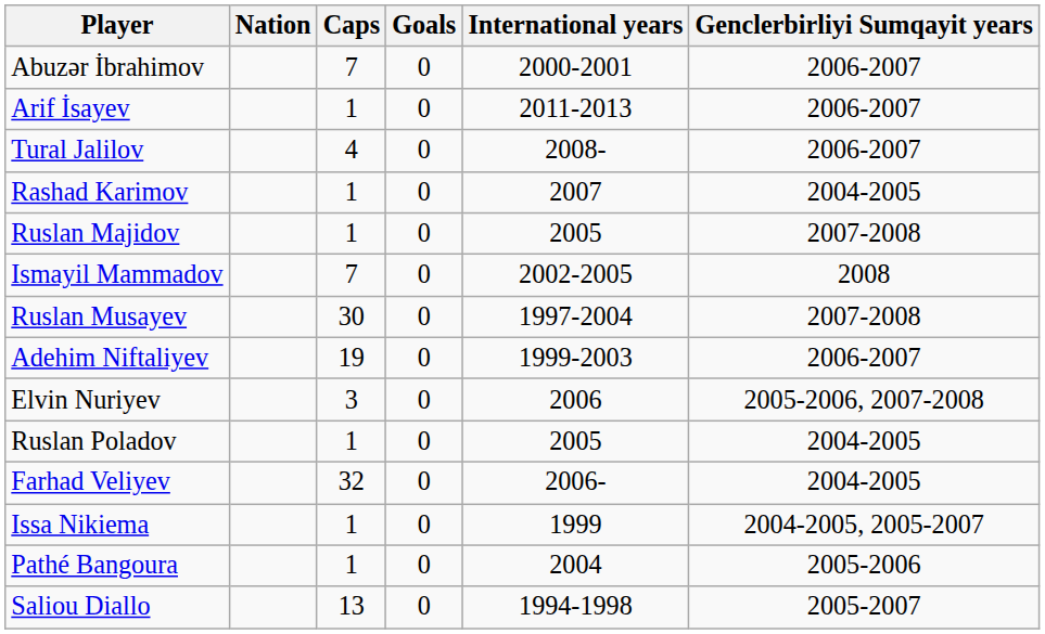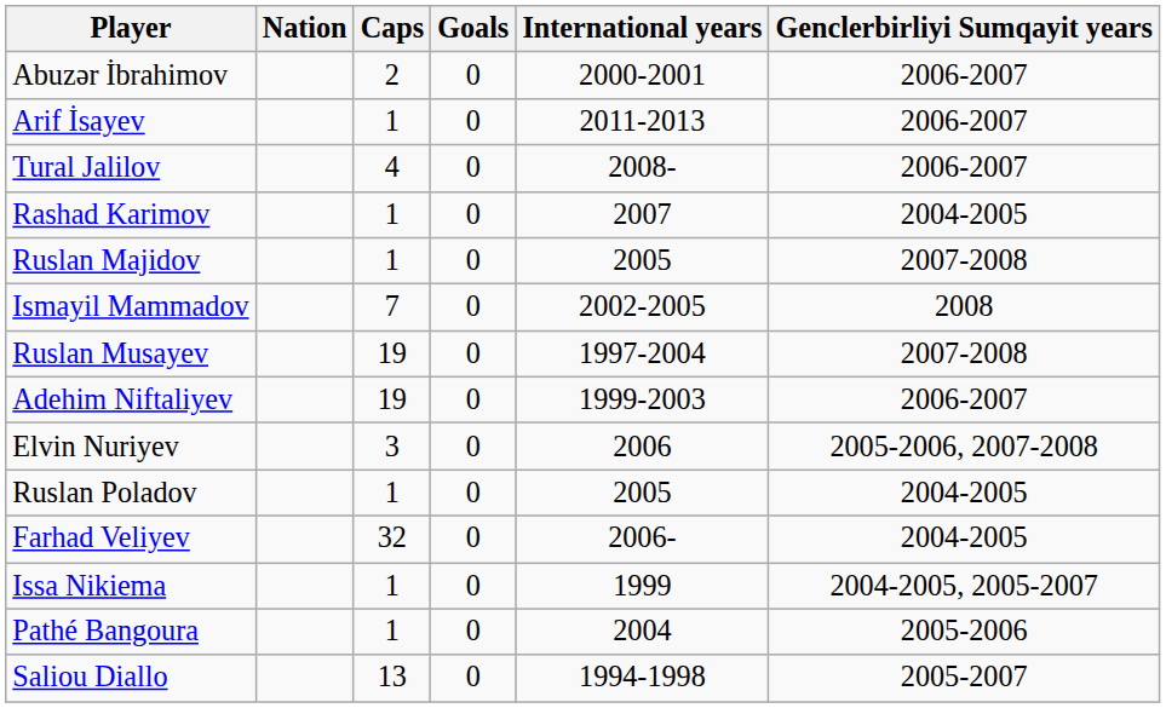Abuzər İbrahimov | Caps: 7 -> 2
Ruslan Musayev | Caps: 30 -> 19
